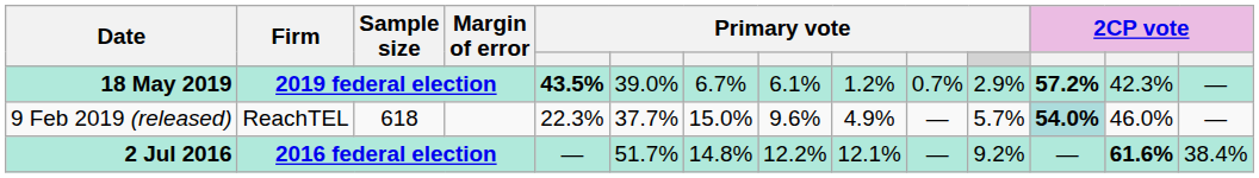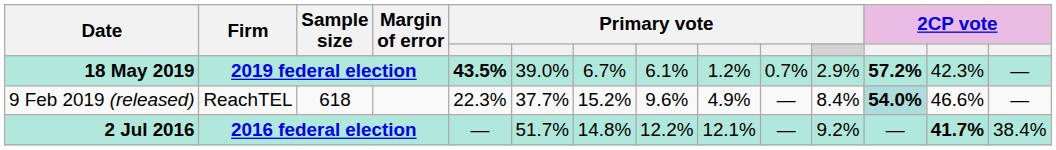9 Feb 2019 (released) | column 7: 15.0% -> 15.2%
9 Feb 2019 (released) | column 11: 5.7% -> 8.4%
9 Feb 2019 (released) | column 13: 46.0% -> 46.6%
2 Jul 2016 | column 13: 61.6% -> 41.7%
